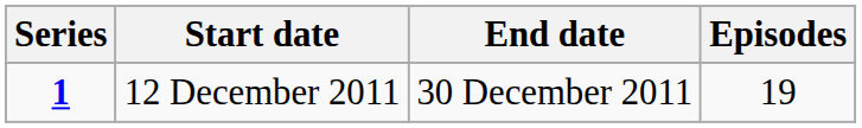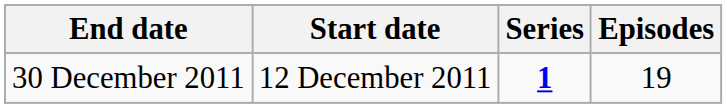columns swapped: Series <-> End date
